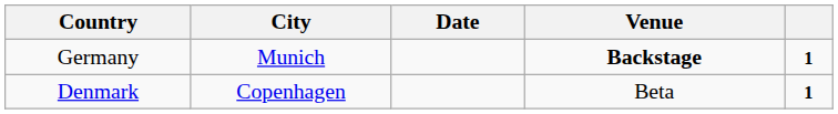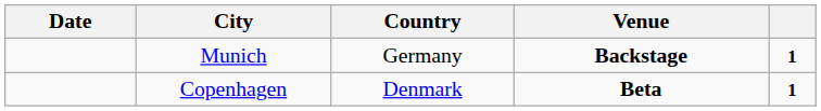columns swapped: Date <-> Country
Copenhagen | Venue: normal -> bold
